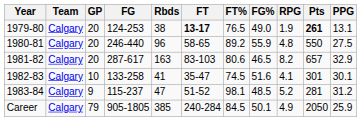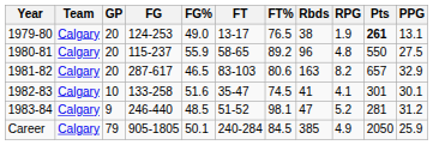columns swapped: FG% <-> Rbds
1979-80 | FT: bold -> normal
1980-81 | FG: 246-440 -> 115-237
1983-84 | FG: 115-237 -> 246-440
